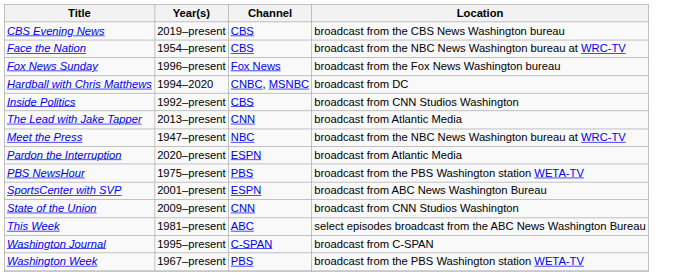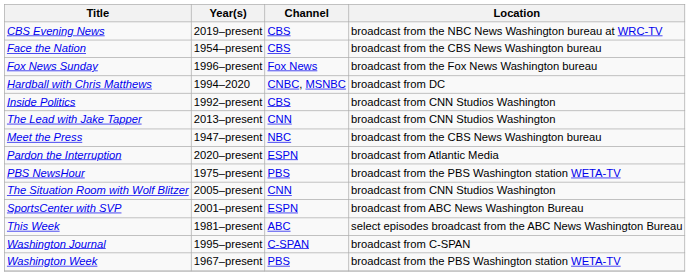CBS Evening News | Location: broadcast from the CBS News Washington bureau -> broadcast from the NBC News Washington bureau at WRC-TV
Face the Nation | Location: broadcast from the NBC News Washington bureau at WRC-TV -> broadcast from the CBS News Washington bureau
The Lead with Jake Tapper | Location: broadcast from Atlantic Media -> broadcast from CNN Studios Washington
Meet the Press | Location: broadcast from the NBC News Washington bureau at WRC-TV -> broadcast from the CBS News Washington bureau
+ row: The Situation Room with Wolf Blitzer | 2005–present | CNN | broadcast from CNN Studios Washington
- row: State of the Union | 2009–present | CNN | broadcast from CNN Studios Washington
